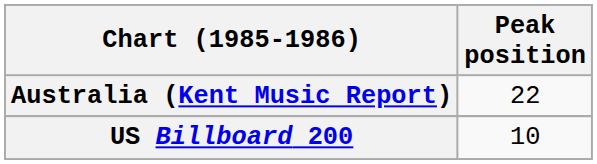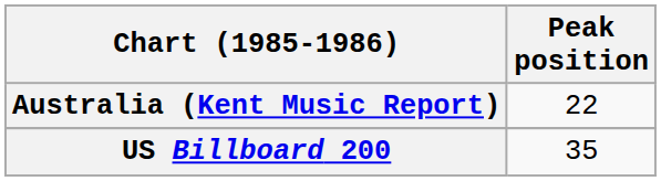US Billboard 200 | Peak position: 10 -> 35
